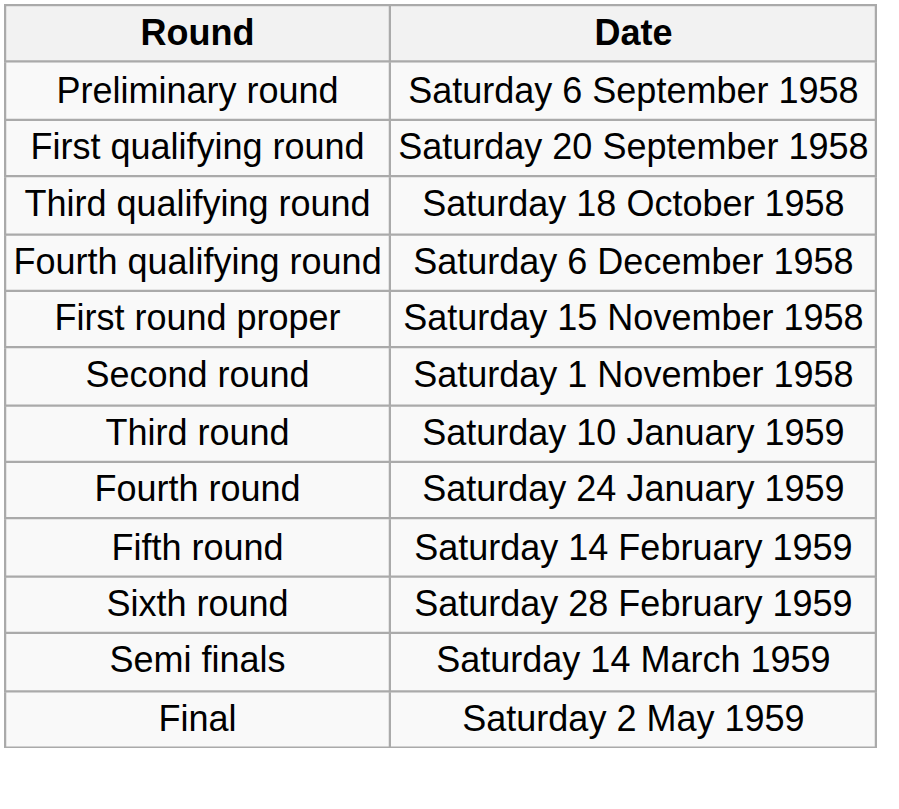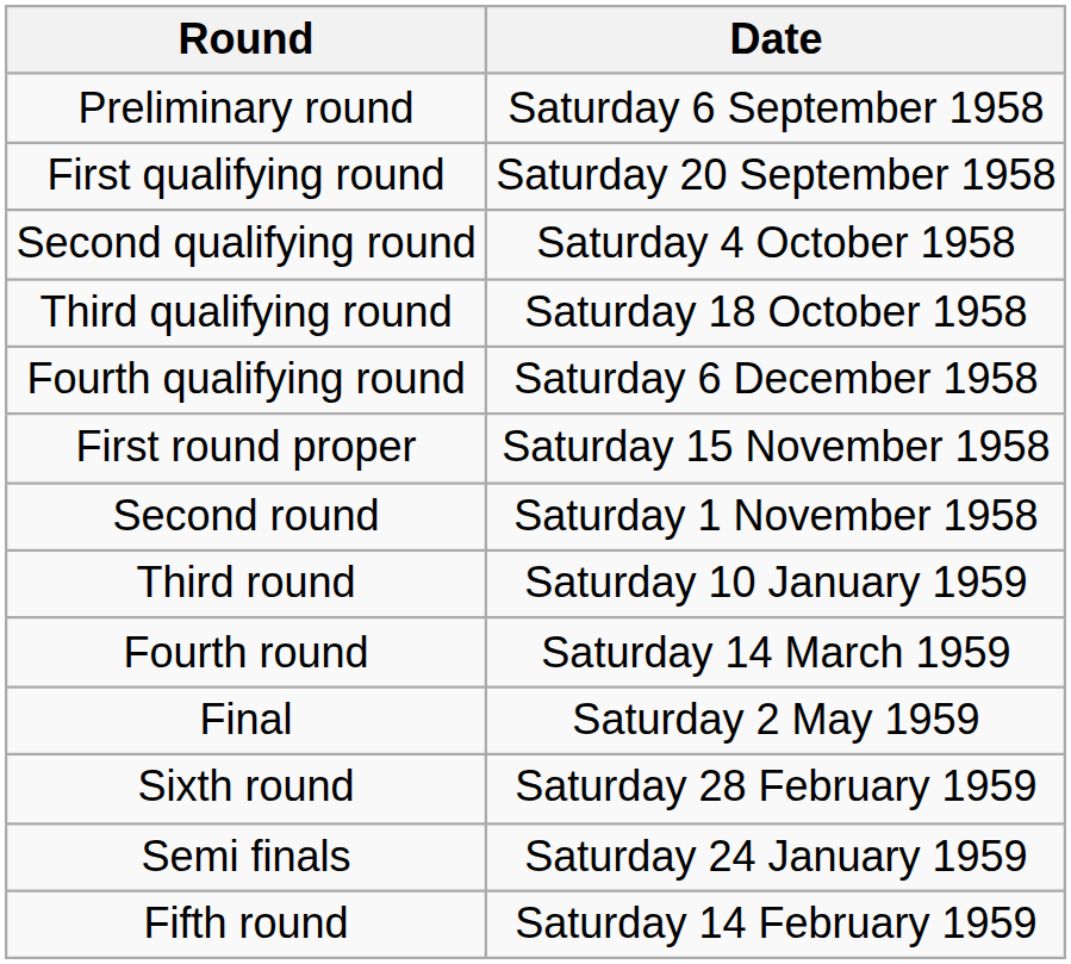+ row: Second qualifying round | Saturday 4 October 1958
Fourth round | Date: Saturday 24 January 1959 -> Saturday 14 March 1959
rows swapped: Fifth round <-> Final
Semi finals | Date: Saturday 14 March 1959 -> Saturday 24 January 1959
